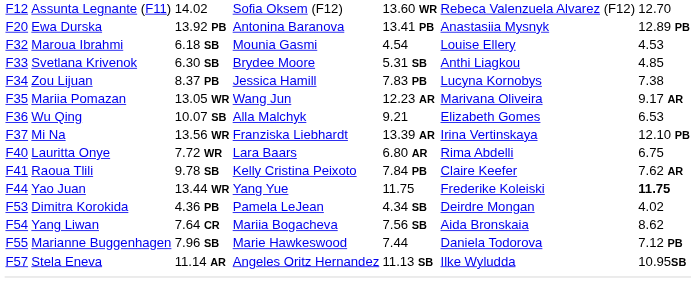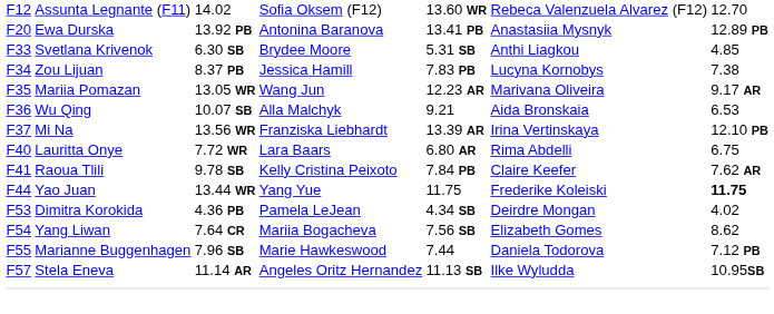- row: F32 | Maroua Ibrahmi | 6.18 SB | Mounia Gasmi | 4.54 | Louise Ellery | 4.53
Wu Qing | column 6: Elizabeth Gomes -> Aida Bronskaia
Yang Liwan | column 6: Aida Bronskaia -> Elizabeth Gomes
